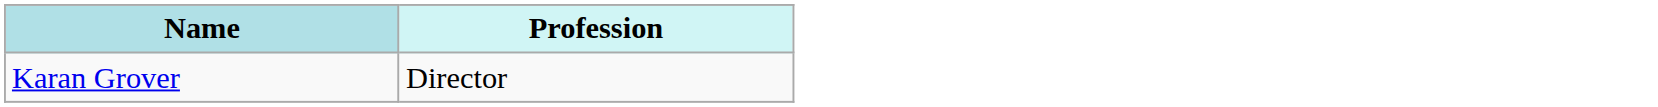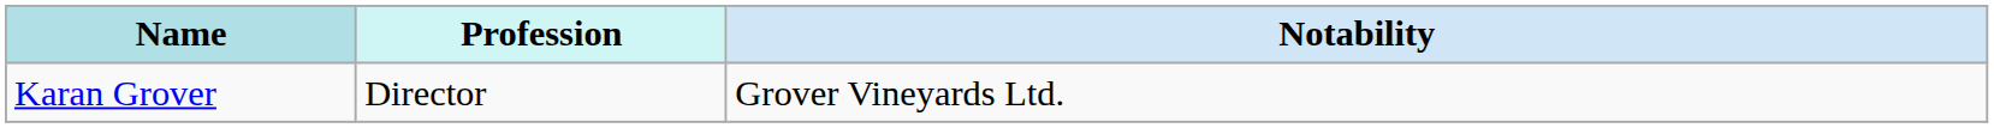+ column: Notability | Grover Vineyards Ltd.
